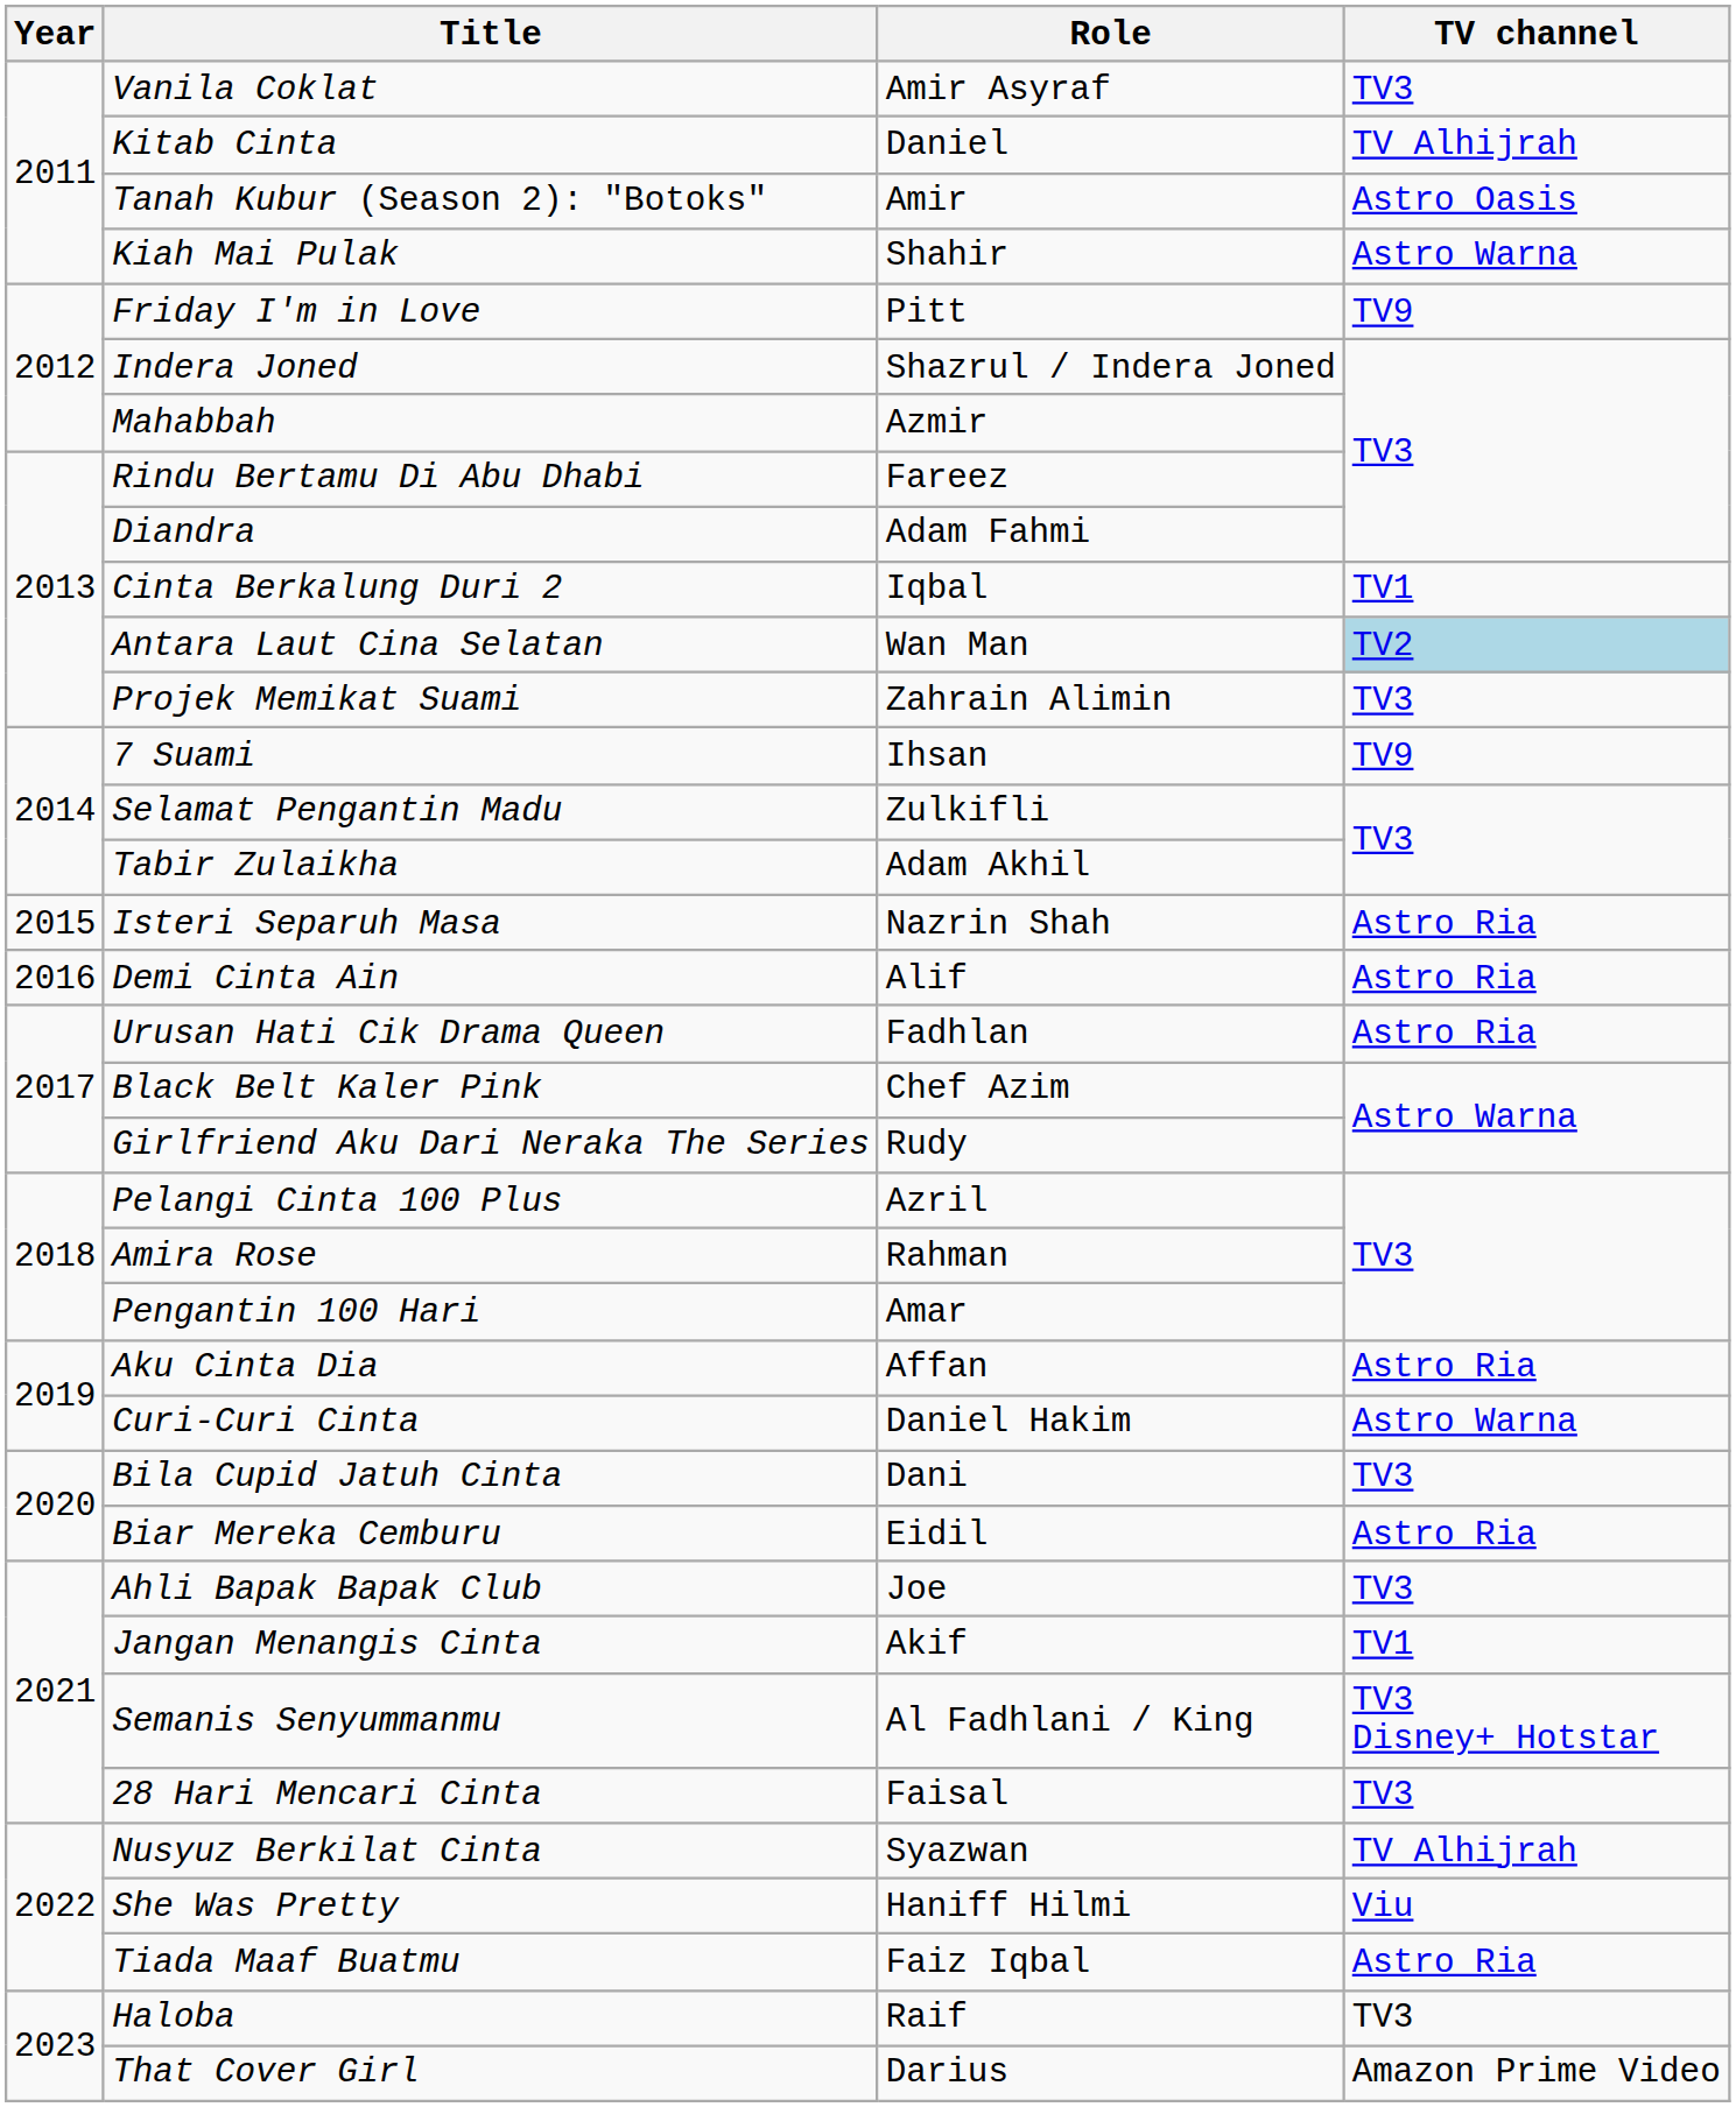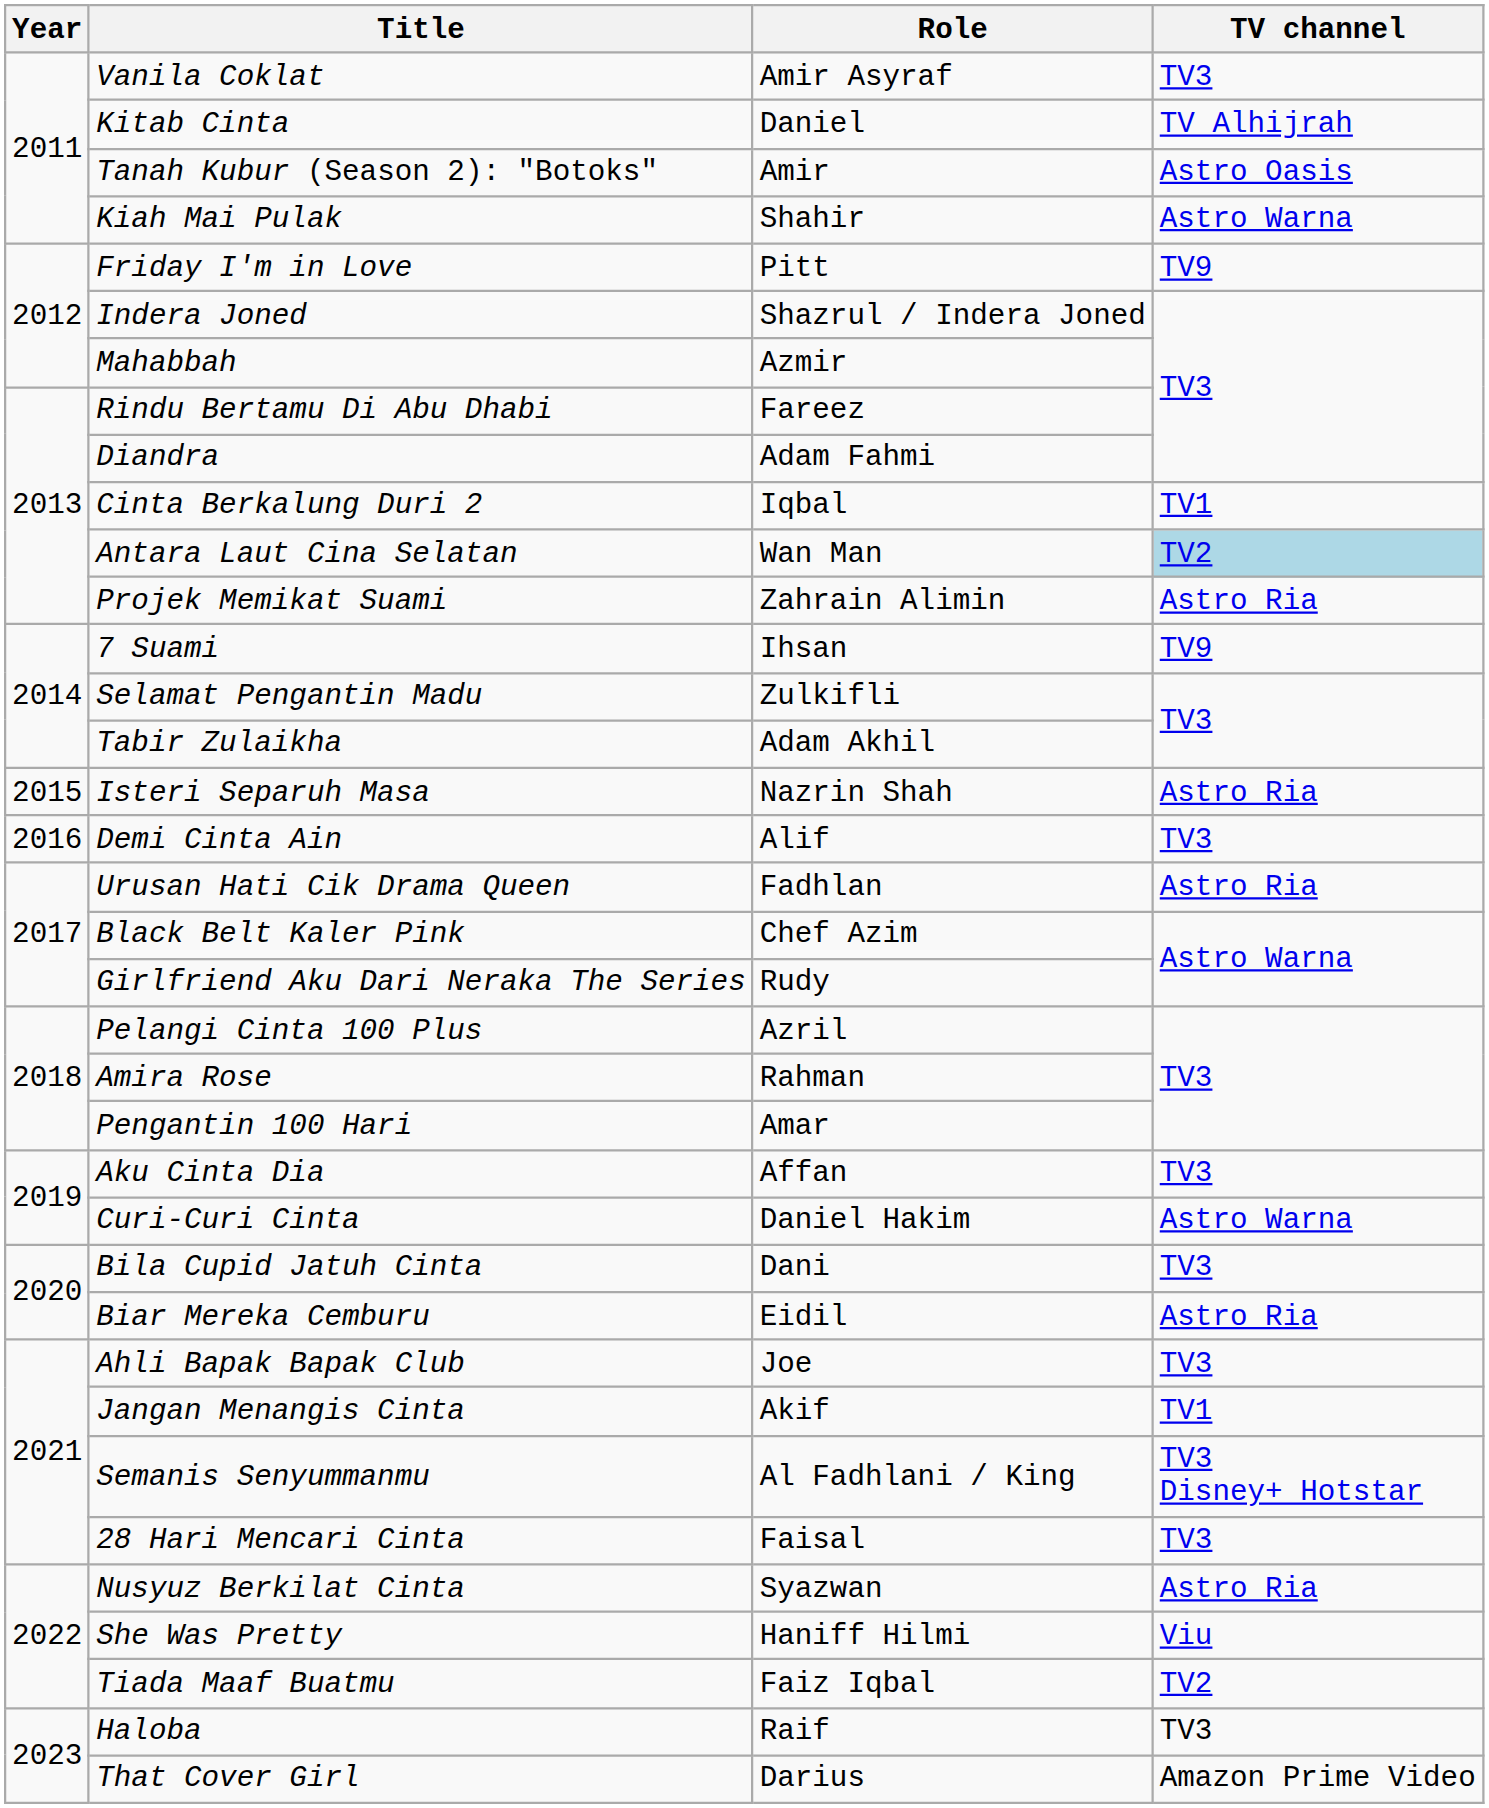Projek Memikat Suami | TV channel: TV3 -> Astro Ria
Demi Cinta Ain | TV channel: Astro Ria -> TV3
Aku Cinta Dia | TV channel: Astro Ria -> TV3
Nusyuz Berkilat Cinta | TV channel: TV Alhijrah -> Astro Ria
Tiada Maaf Buatmu | TV channel: Astro Ria -> TV2
